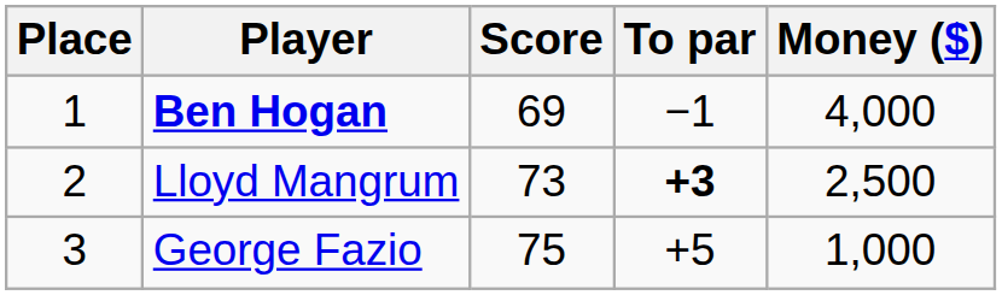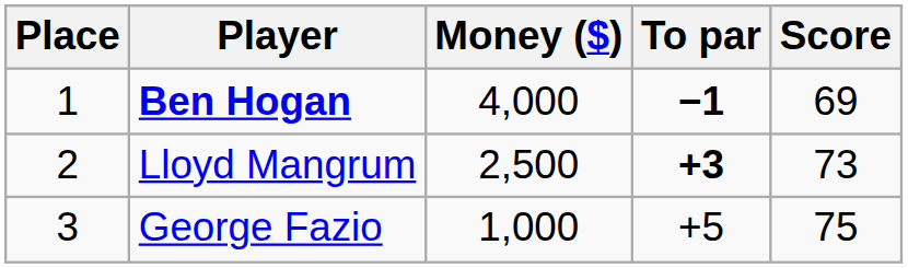columns swapped: Score <-> Money ($)
Ben Hogan | To par: normal -> bold
